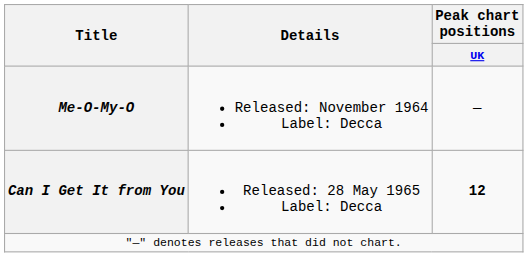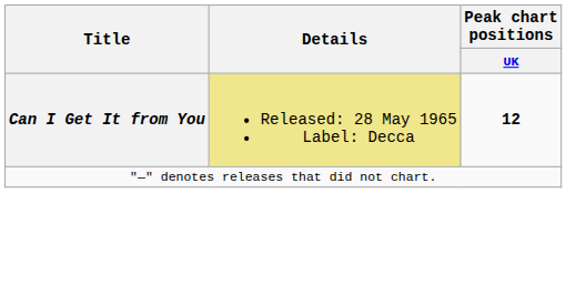- row: Me-O-My-O | Released: November 1964 Label: Decca | —
Can I Get It from You | Details: no background -> khaki background
